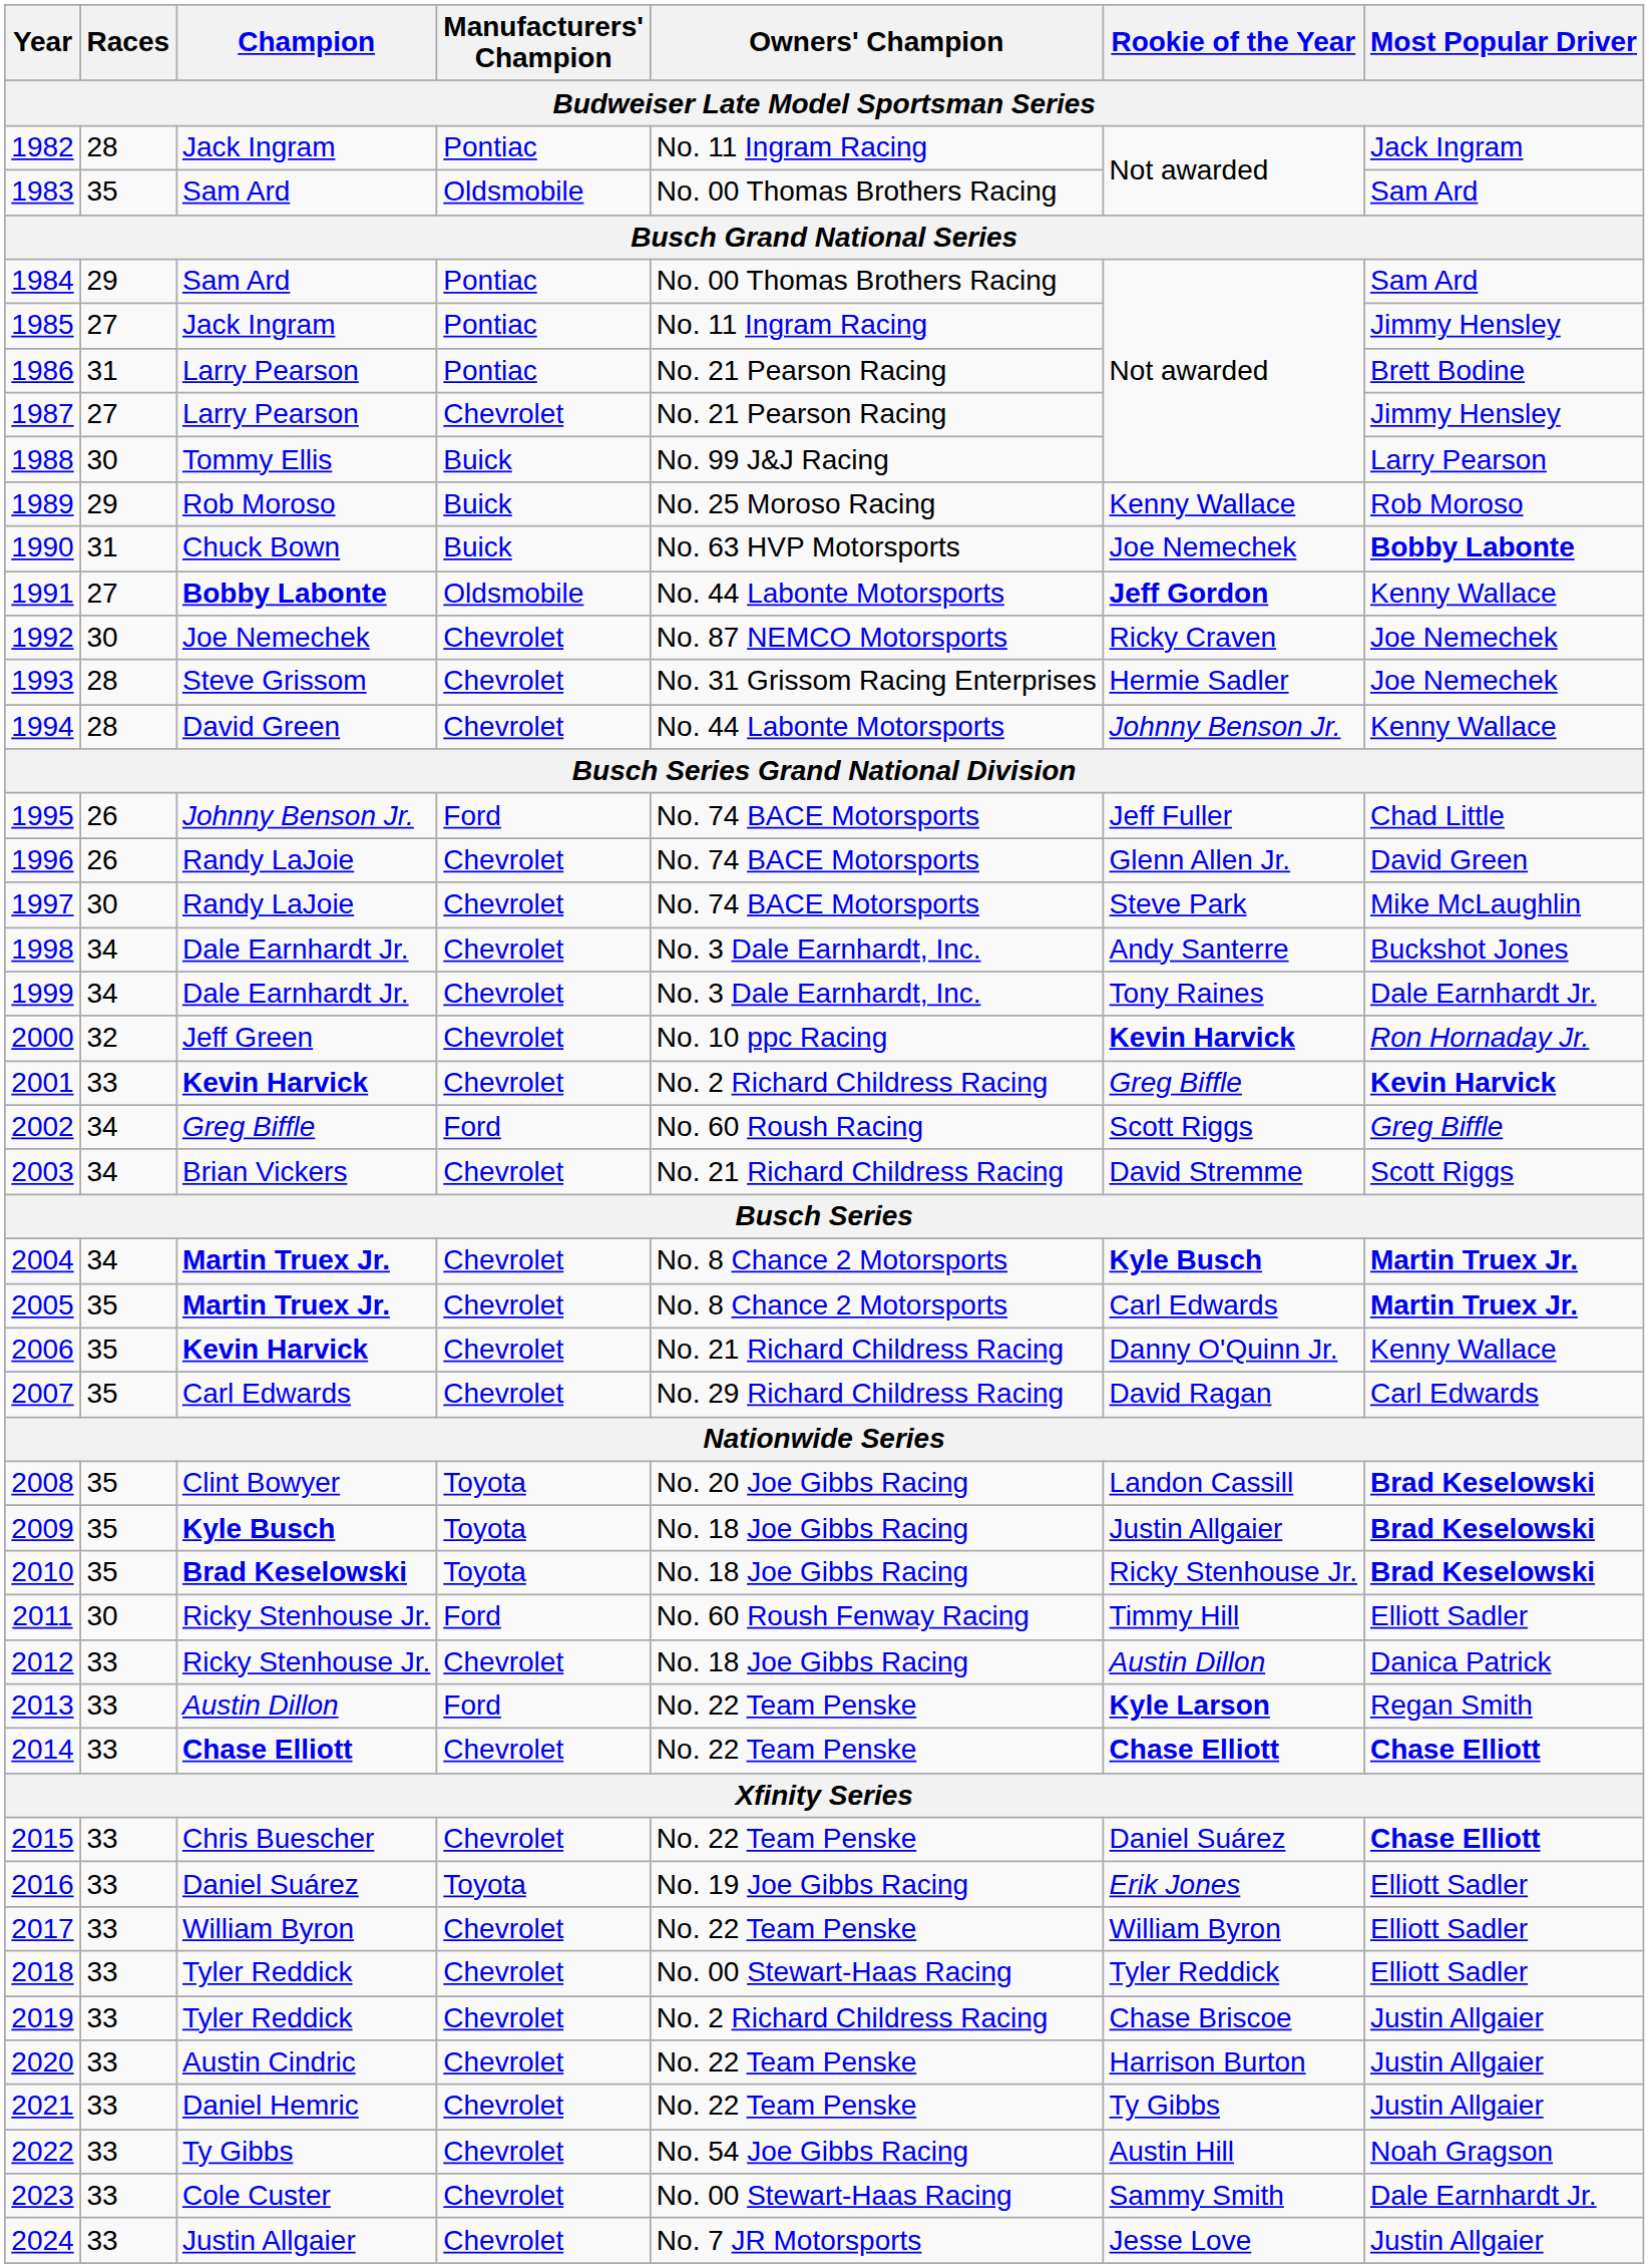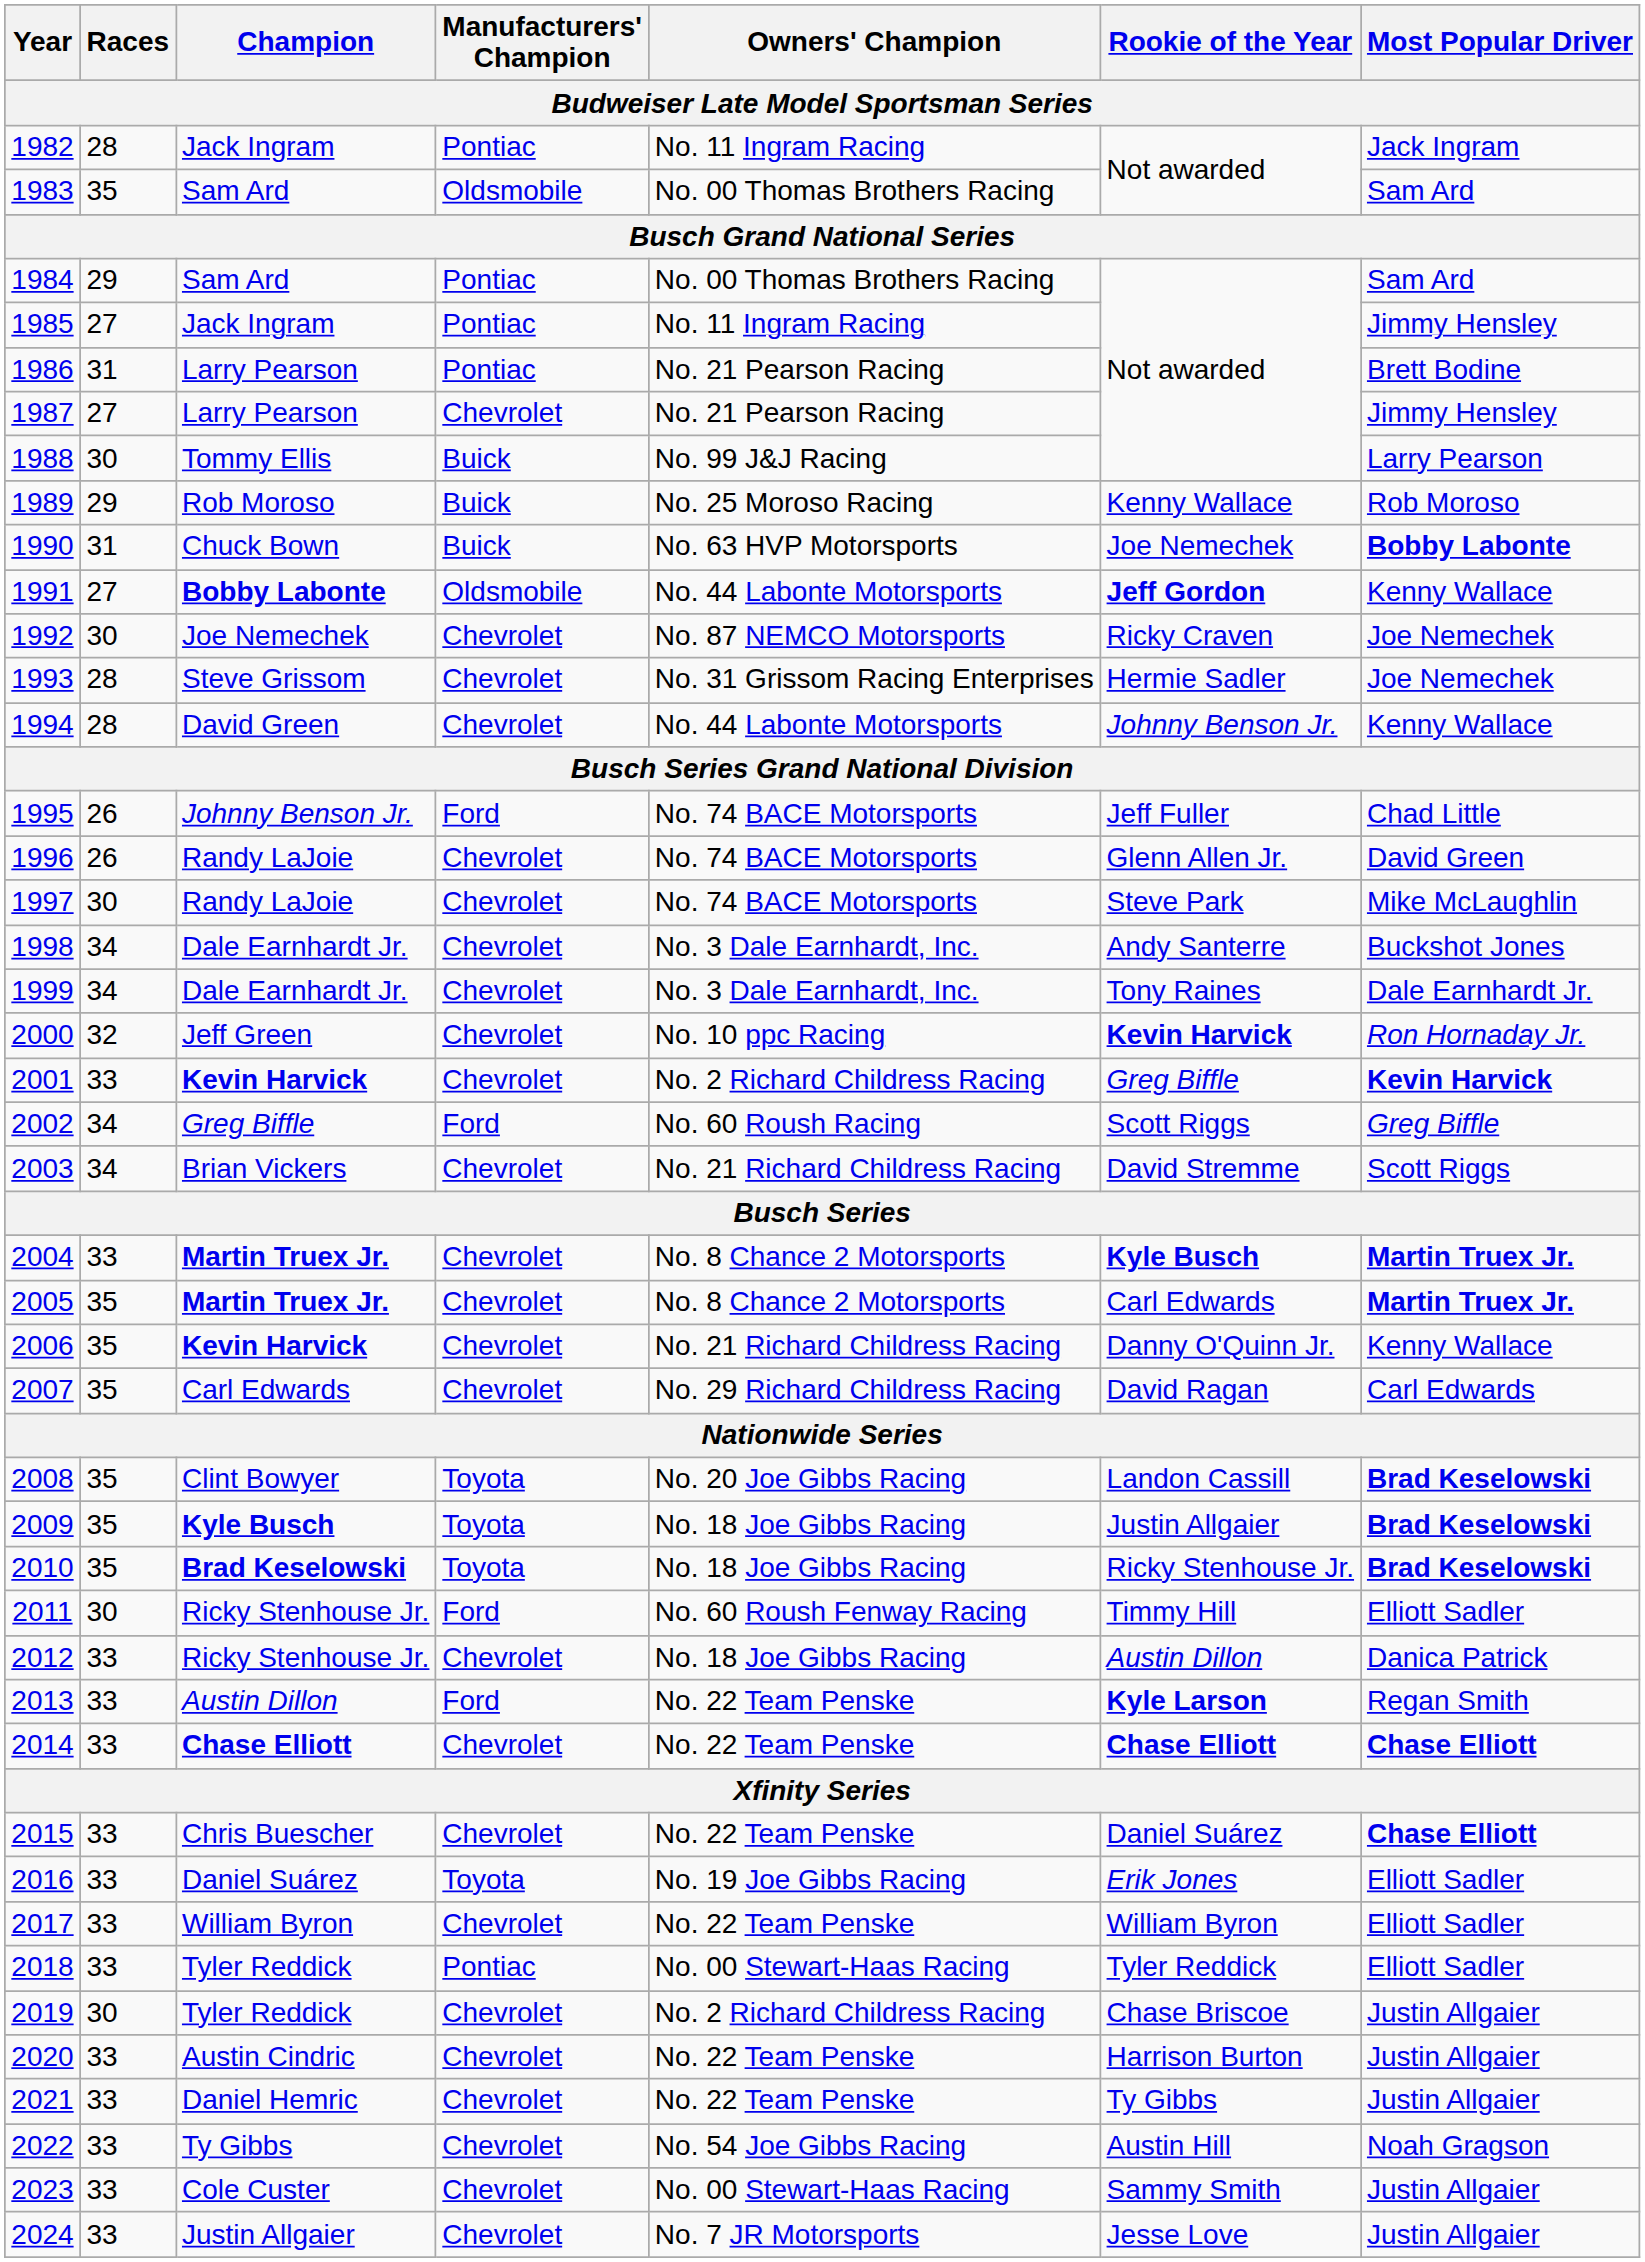2004 | Races: 34 -> 33
2018 | Manufacturers' Champion: Chevrolet -> Pontiac
2019 | Races: 33 -> 30
2023 | Most Popular Driver: Dale Earnhardt Jr. -> Justin Allgaier
